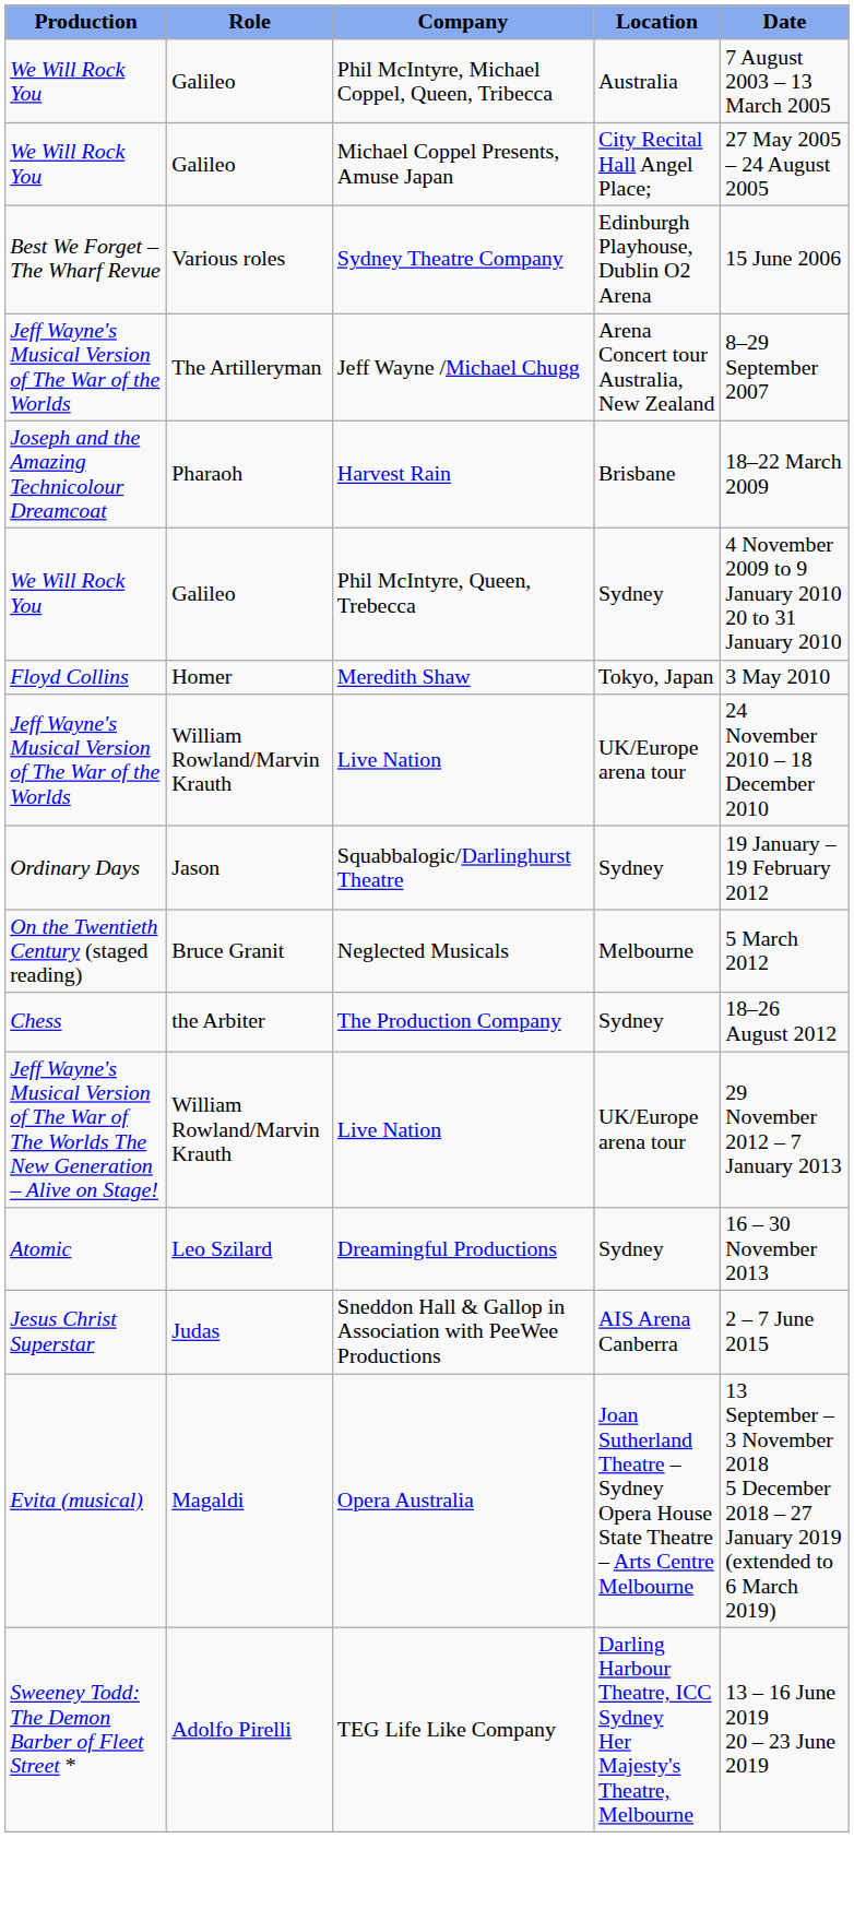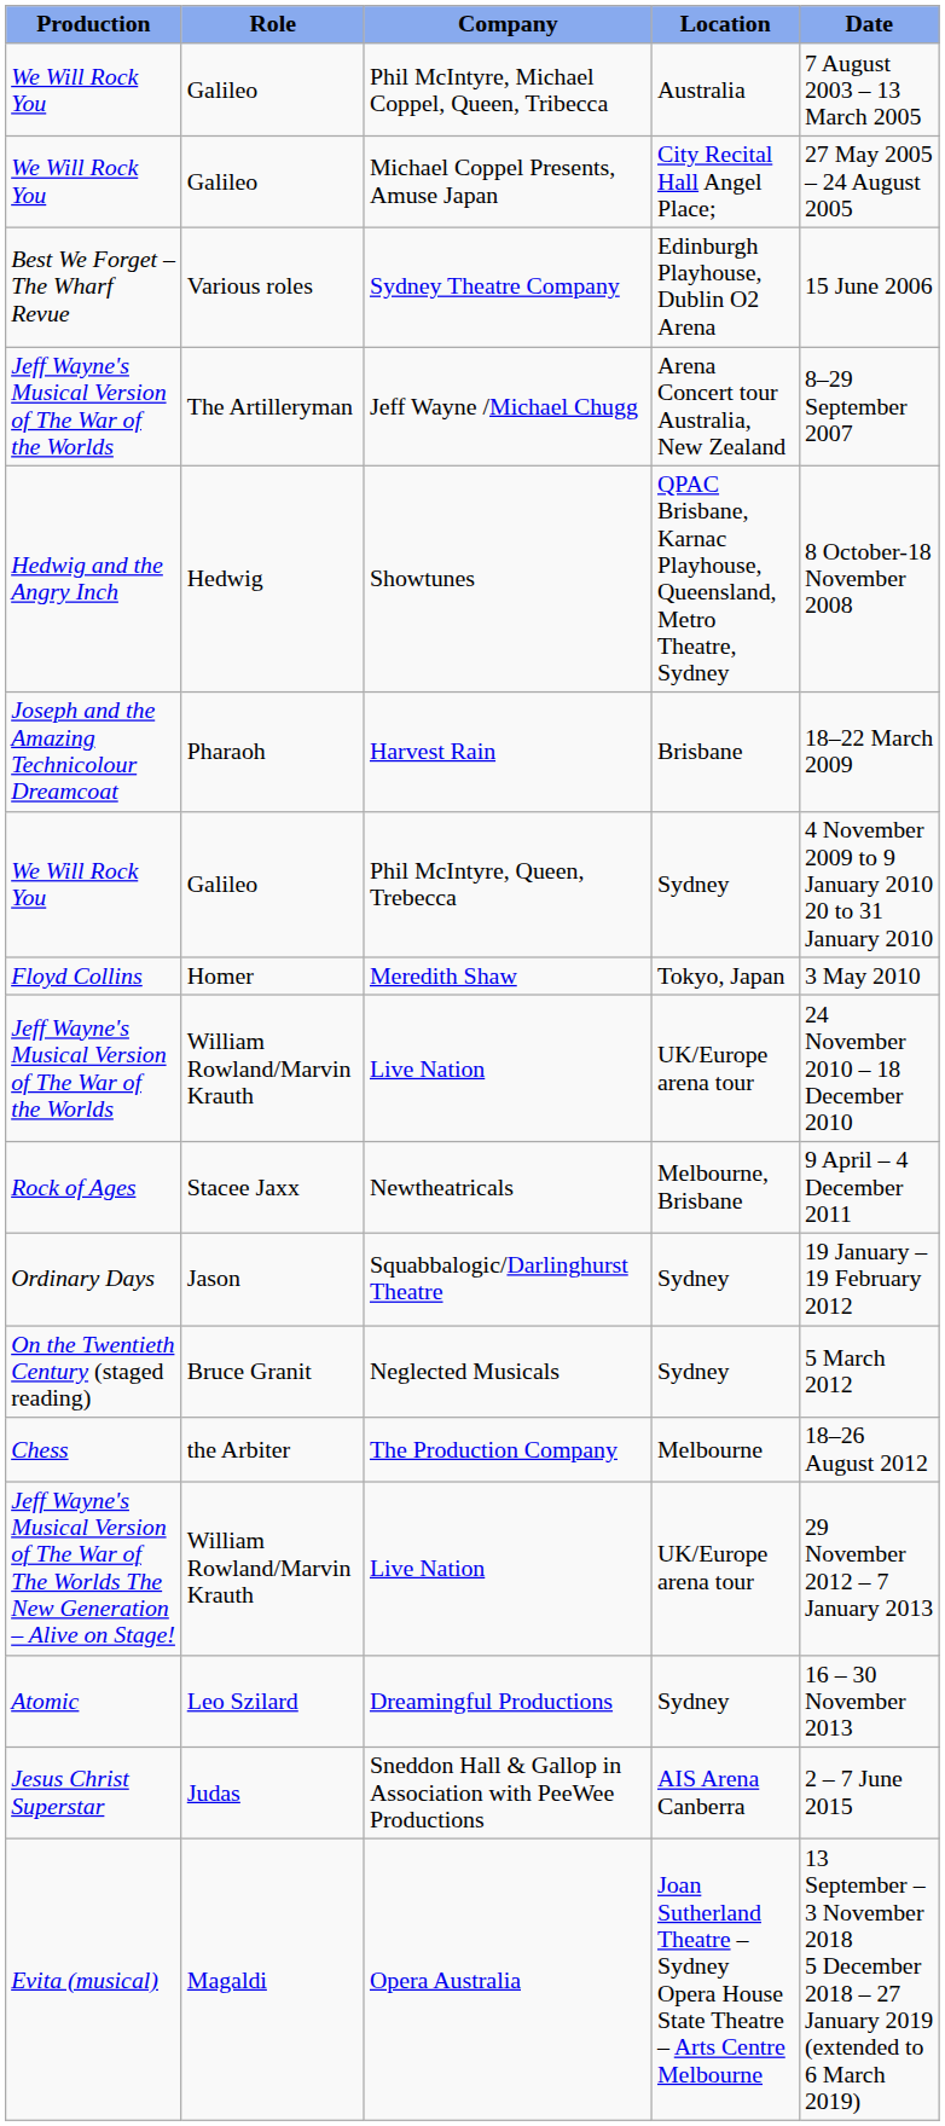+ row: Hedwig and the Angry Inch | Hedwig | Showtunes | QPAC Brisbane, Karnac Playhouse, Queensland, Metro Theatre, Sydney | 8 October-18 November 2008
+ row: Rock of Ages | Stacee Jaxx | Newtheatricals | Melbourne, Brisbane | 9 April – 4 December 2011
Neglected Musicals | Location: Melbourne -> Sydney
The Production Company | Location: Sydney -> Melbourne
- row: Sweeney Todd: The Demon Barber of Fleet Street * | Adolfo Pirelli | TEG Life Like Company | Darling Harbour Theatre, ICC Sydney Her Majesty's Theatre, Melbourne | 13 – 16 June 2019 20 – 23 June 2019
